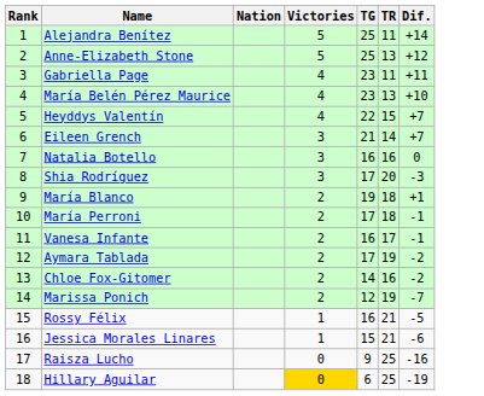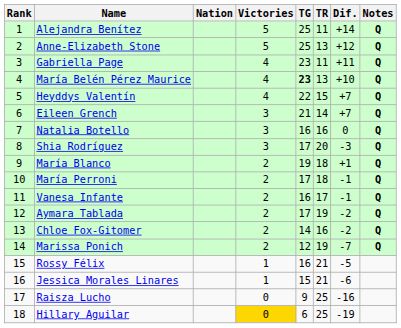+ column: Notes | Q | Q | Q | Q | Q | Q | Q | Q | Q | Q | Q | Q | Q | Q
María Belén Pérez Maurice | TG: normal -> bold
